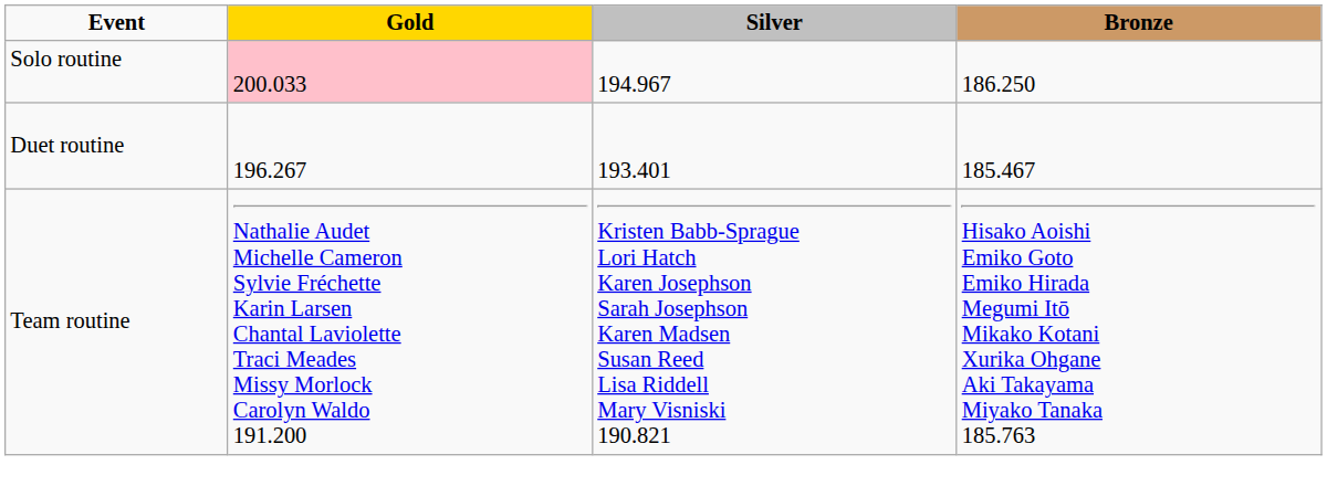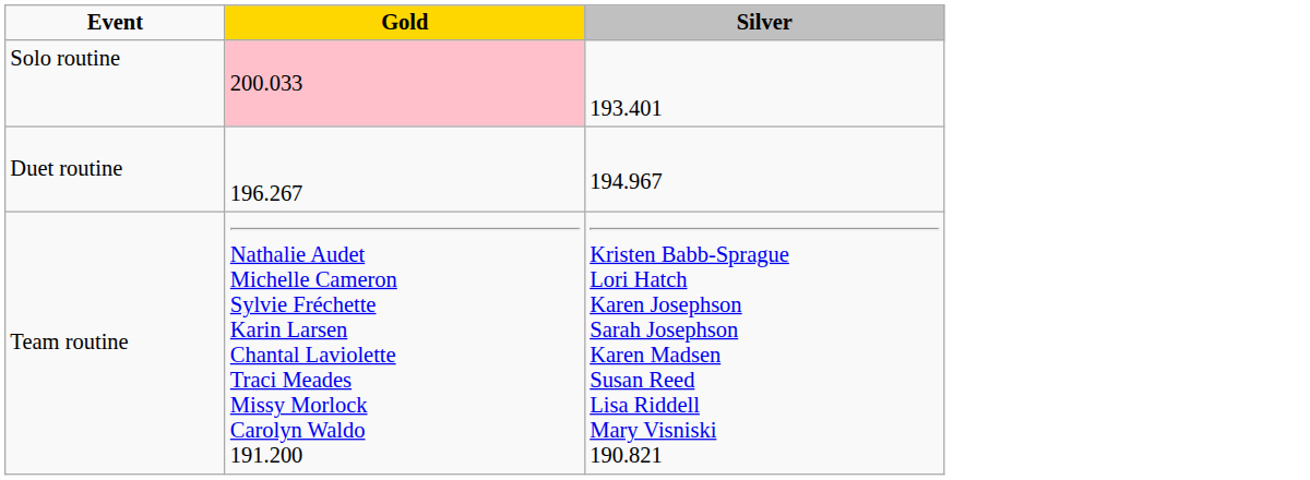- column: Bronze | 186.250 | 185.467 | Hisako Aoishi Emiko Goto Emiko Hirada Megumi Itō Mikako Kotani Xurika Ohgane Aki Takayama Miyako Tanaka 185.763
Solo routine | Silver: 194.967 -> 193.401
Duet routine | Silver: 193.401 -> 194.967
